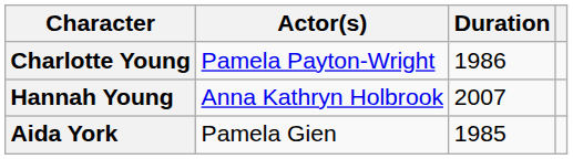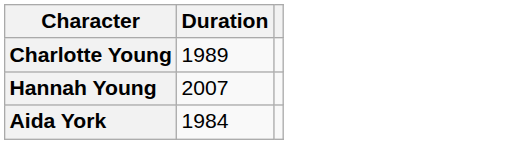- column: Actor(s) | Pamela Payton-Wright | Anna Kathryn Holbrook | Pamela Gien
Charlotte Young | Duration: 1986 -> 1989
Aida York | Duration: 1985 -> 1984
